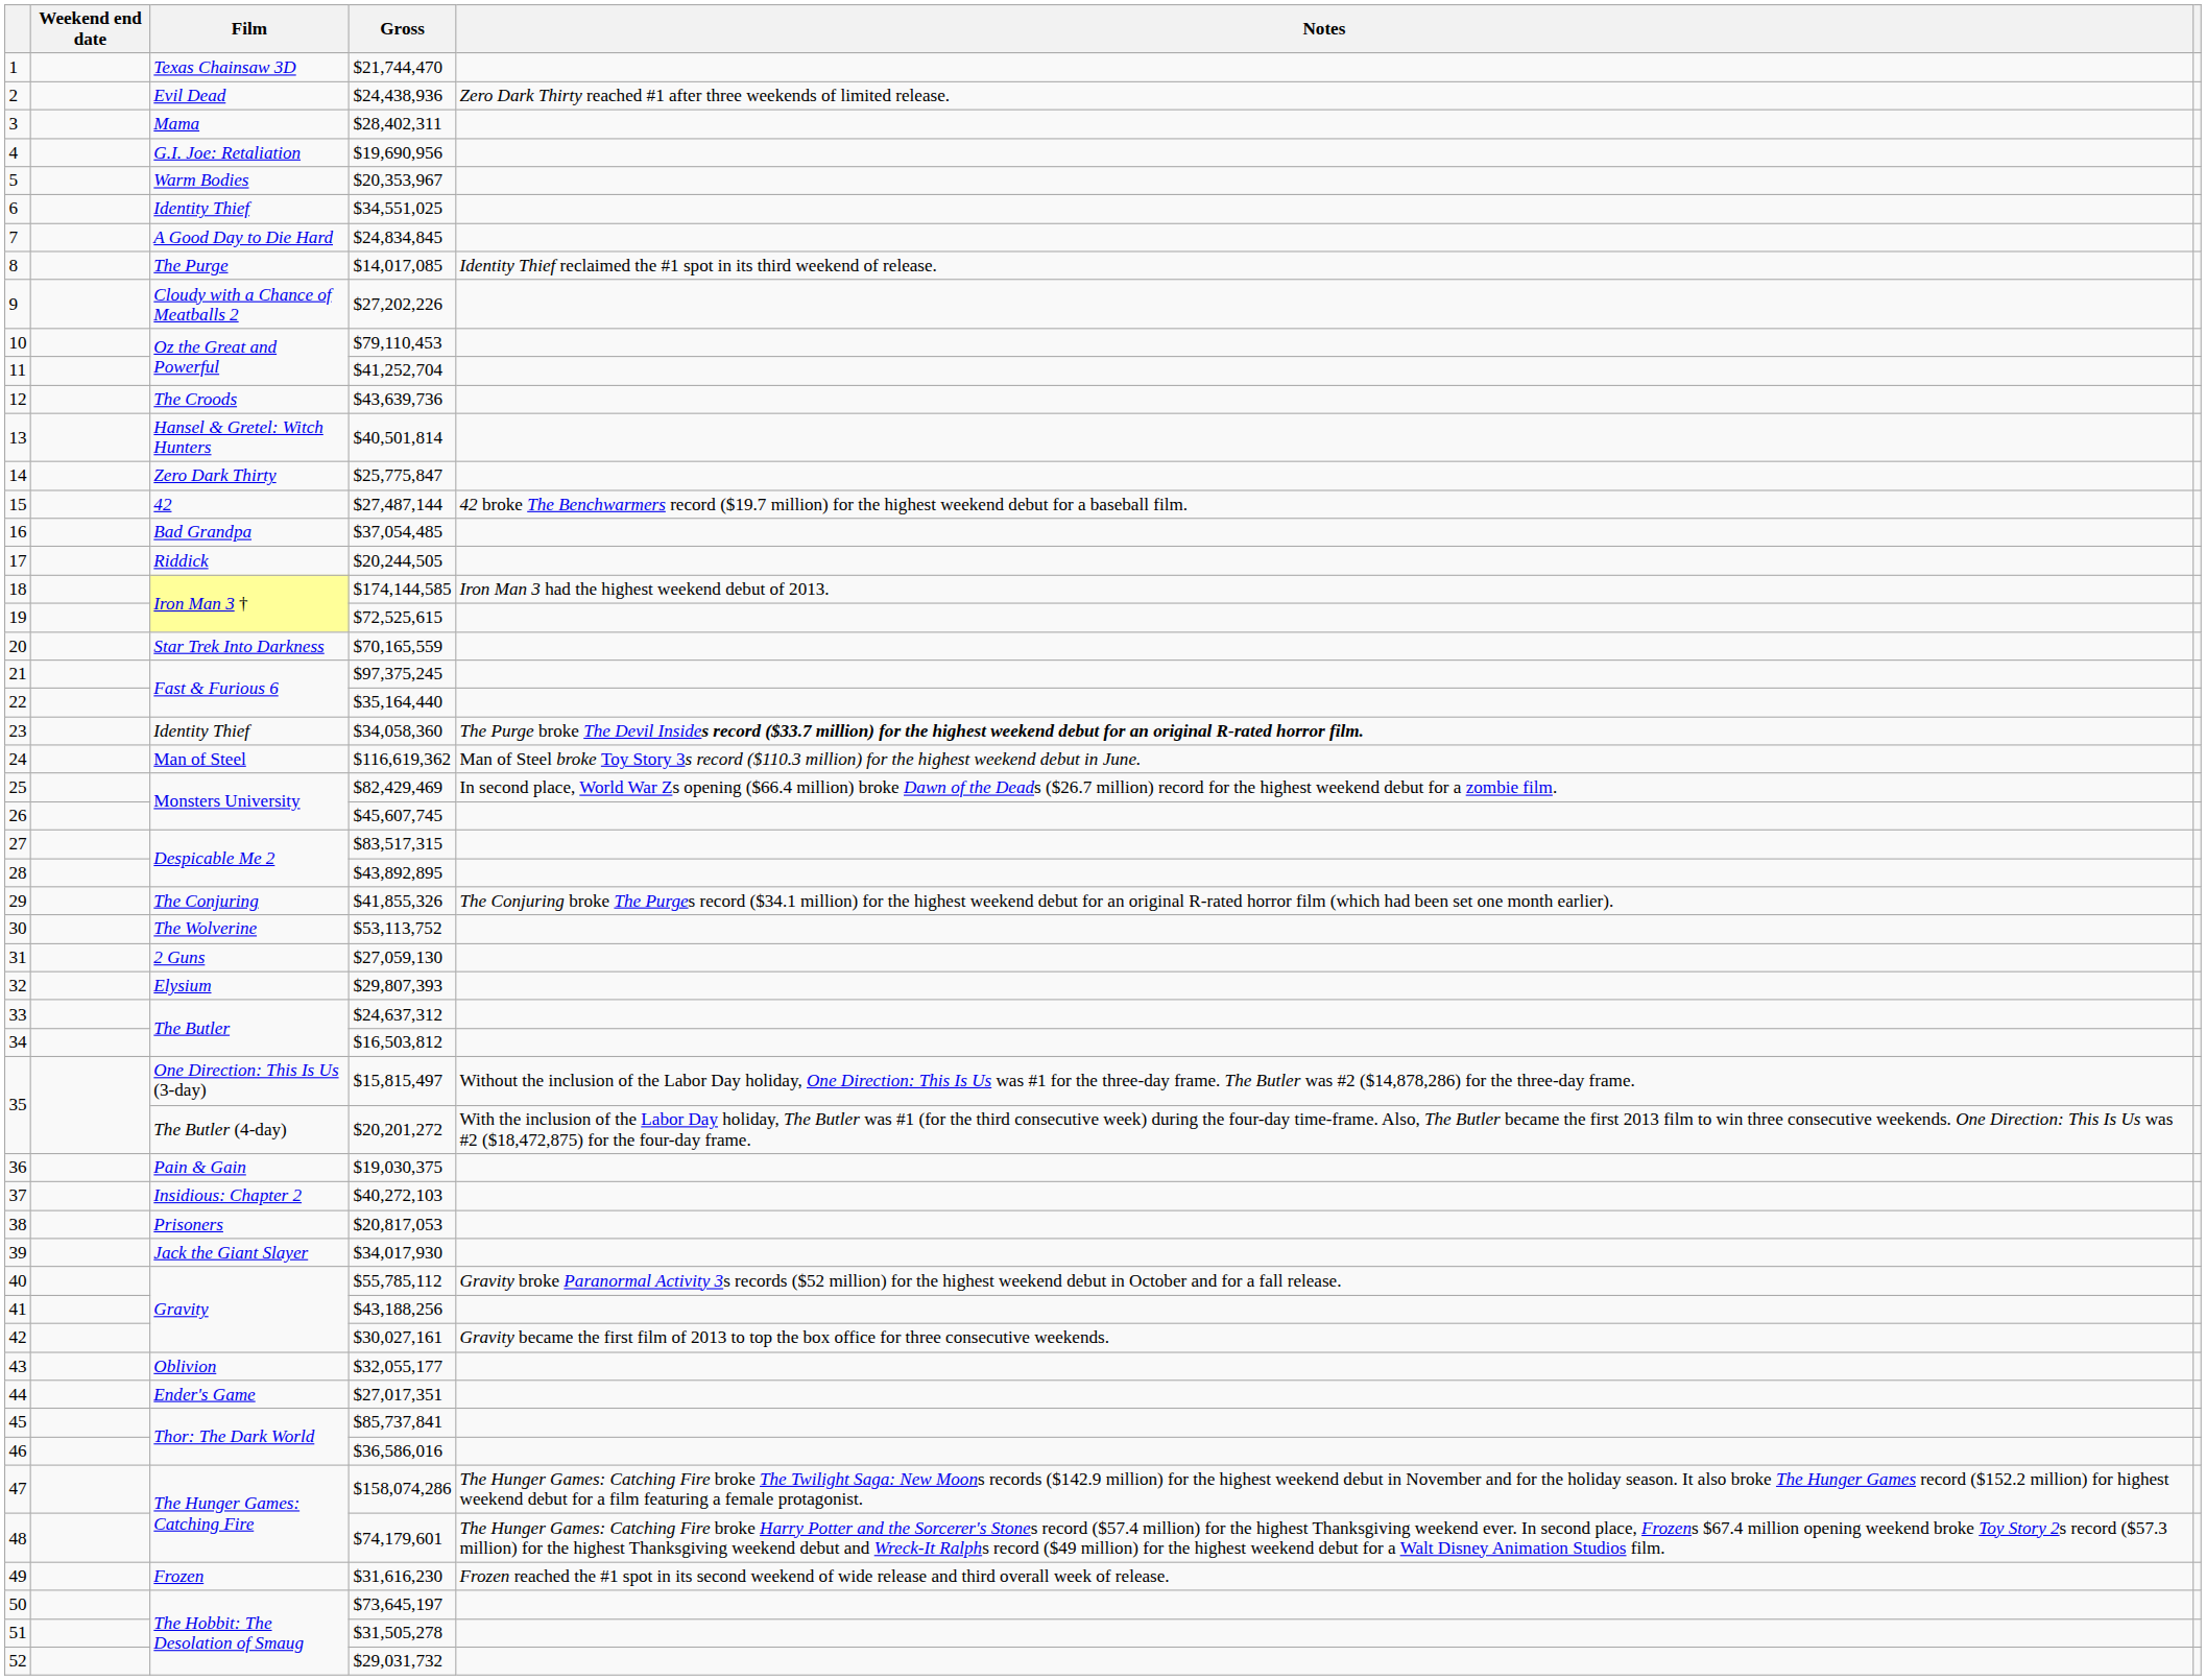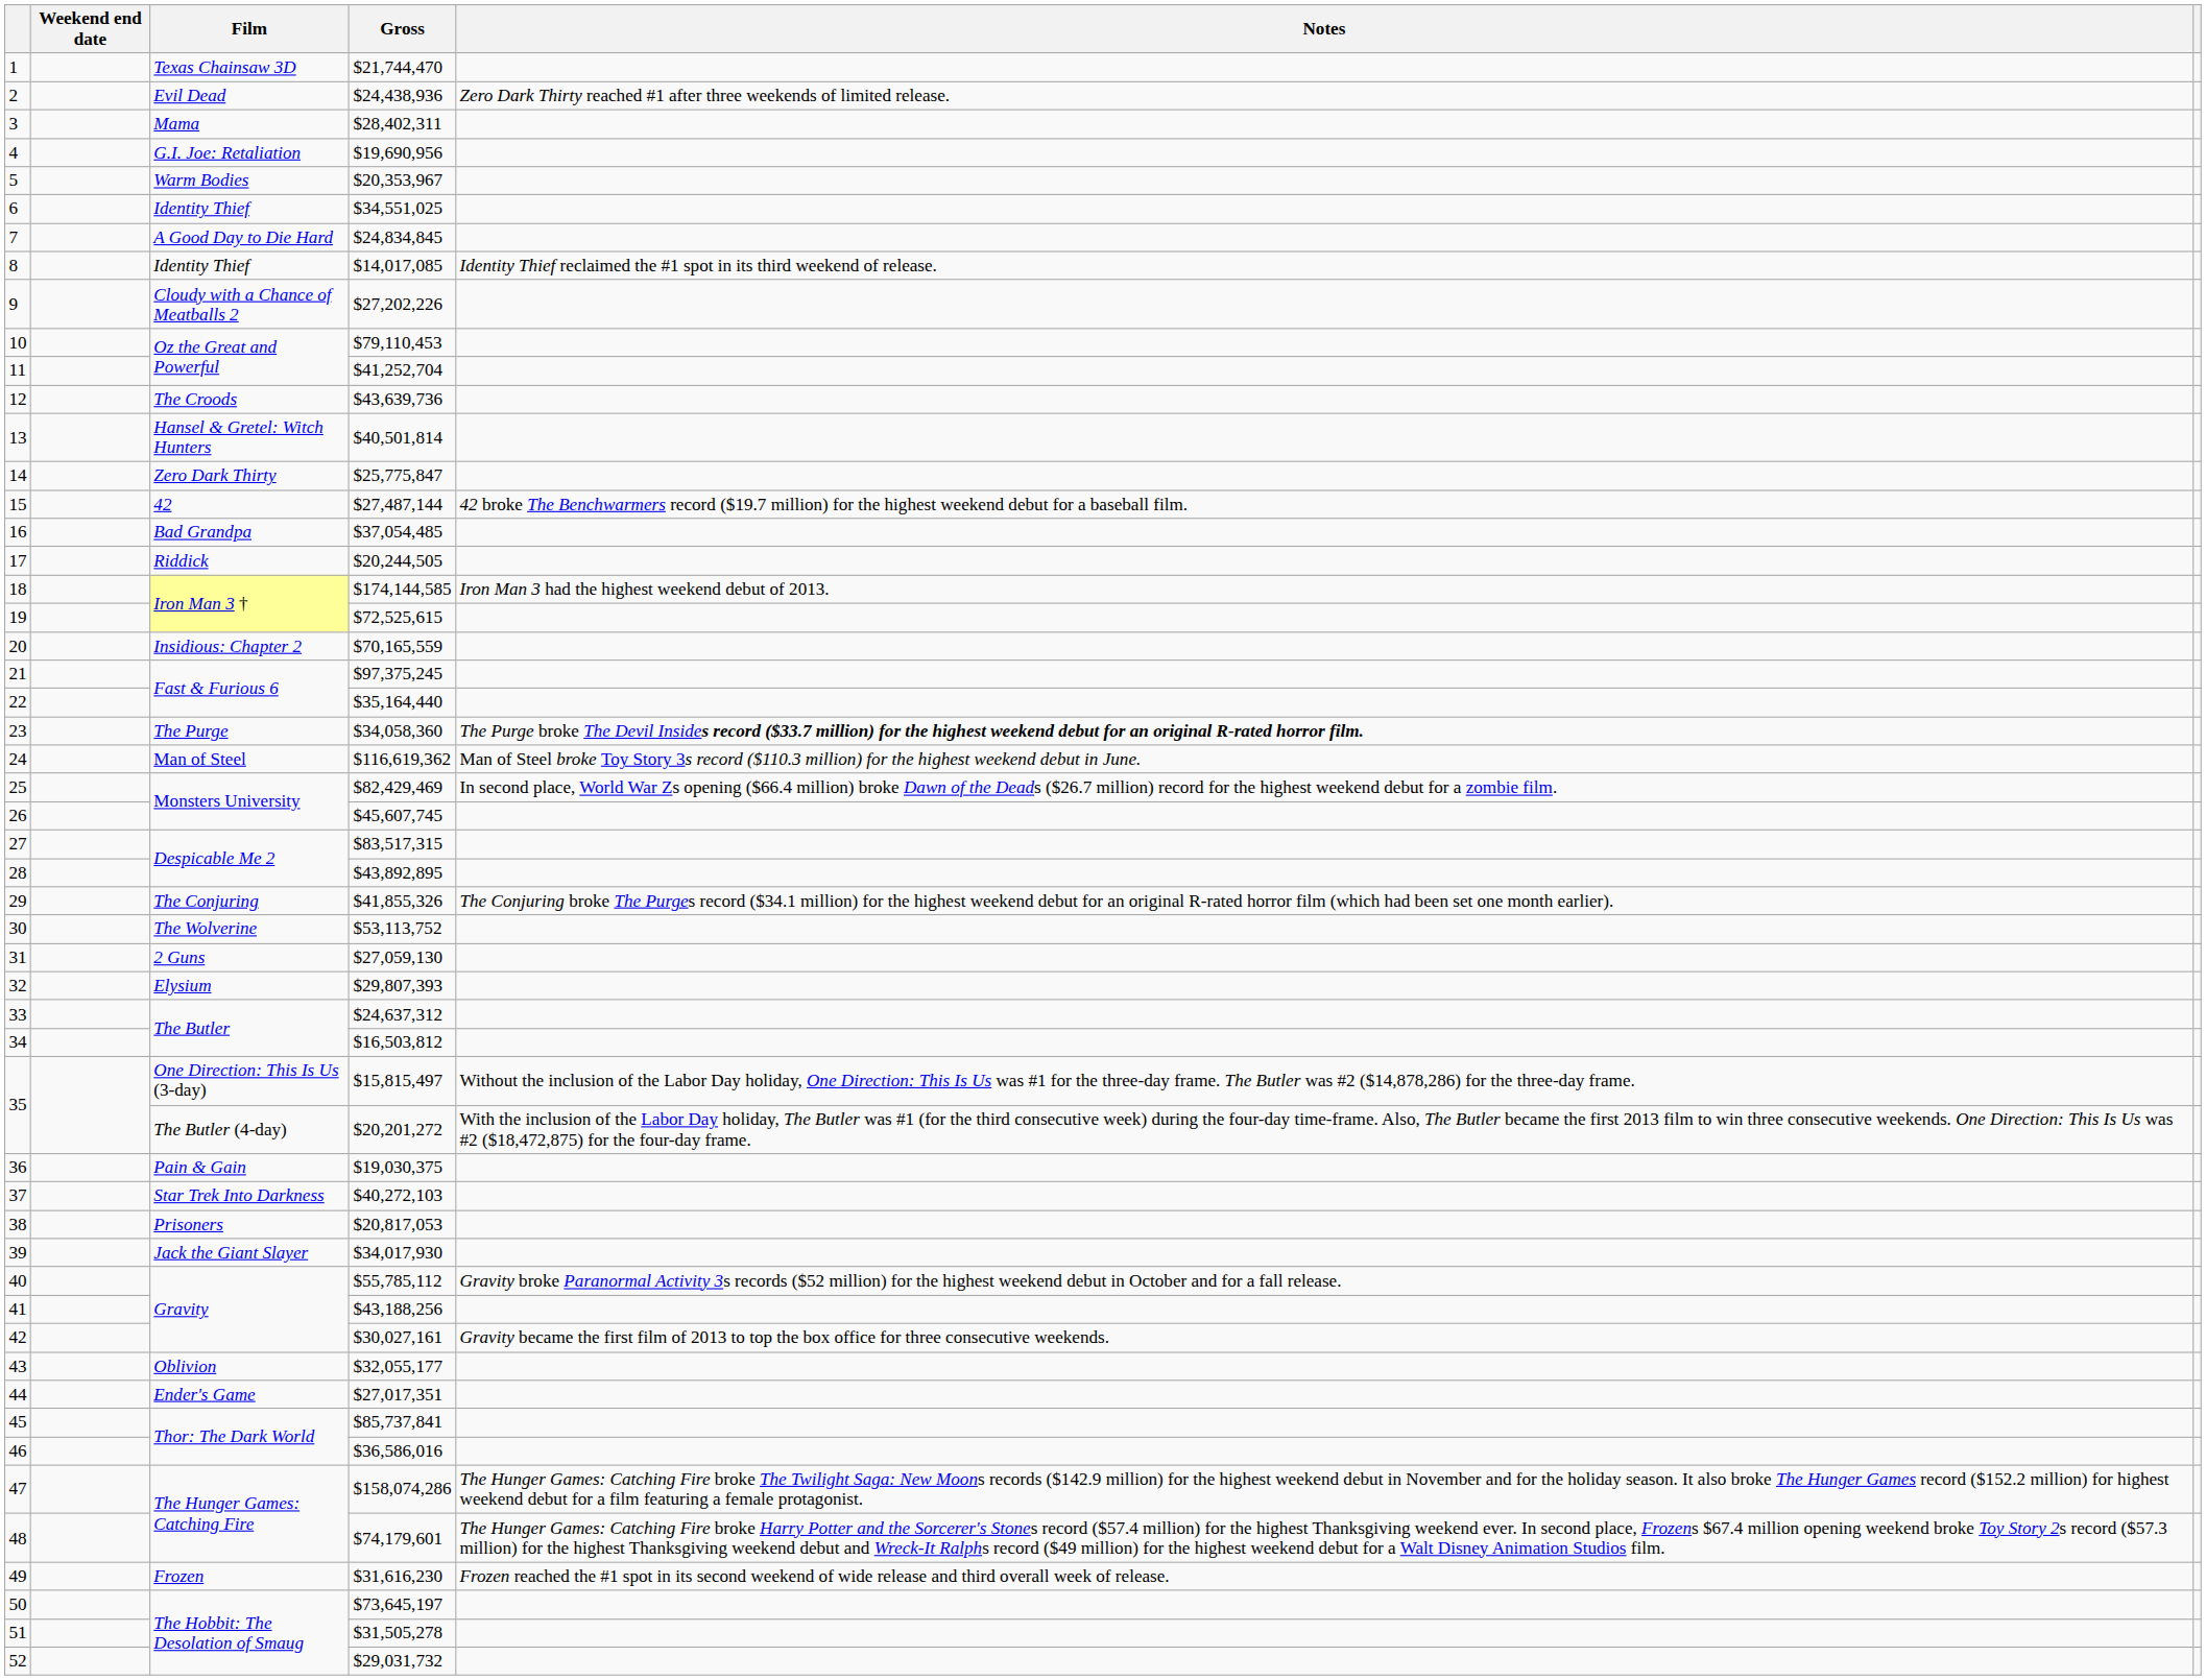$14,017,085 | Film: The Purge -> Identity Thief
$70,165,559 | Film: Star Trek Into Darkness -> Insidious: Chapter 2
$34,058,360 | Film: Identity Thief -> The Purge
$40,272,103 | Film: Insidious: Chapter 2 -> Star Trek Into Darkness
